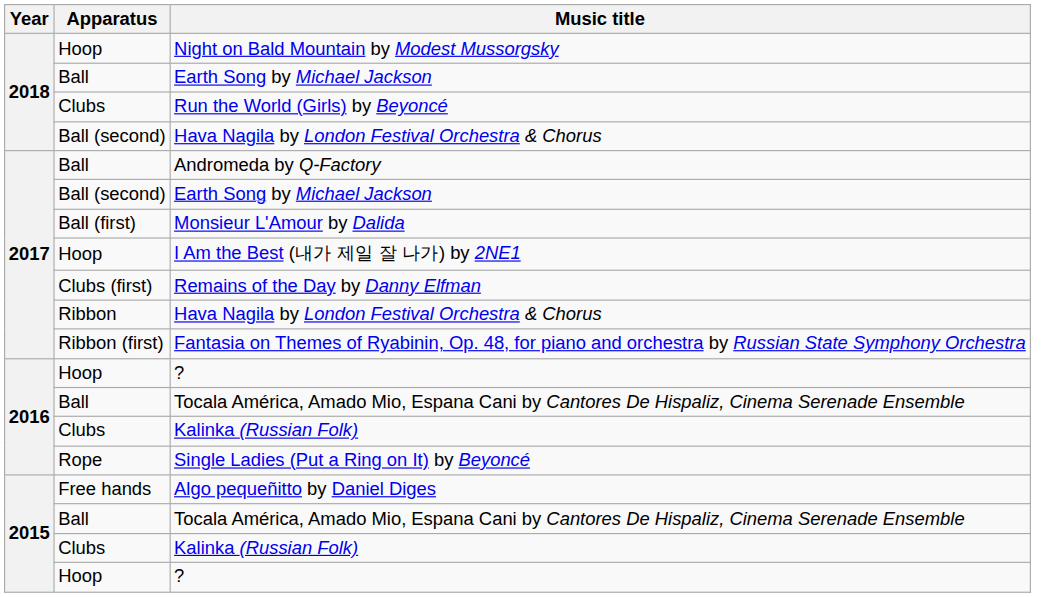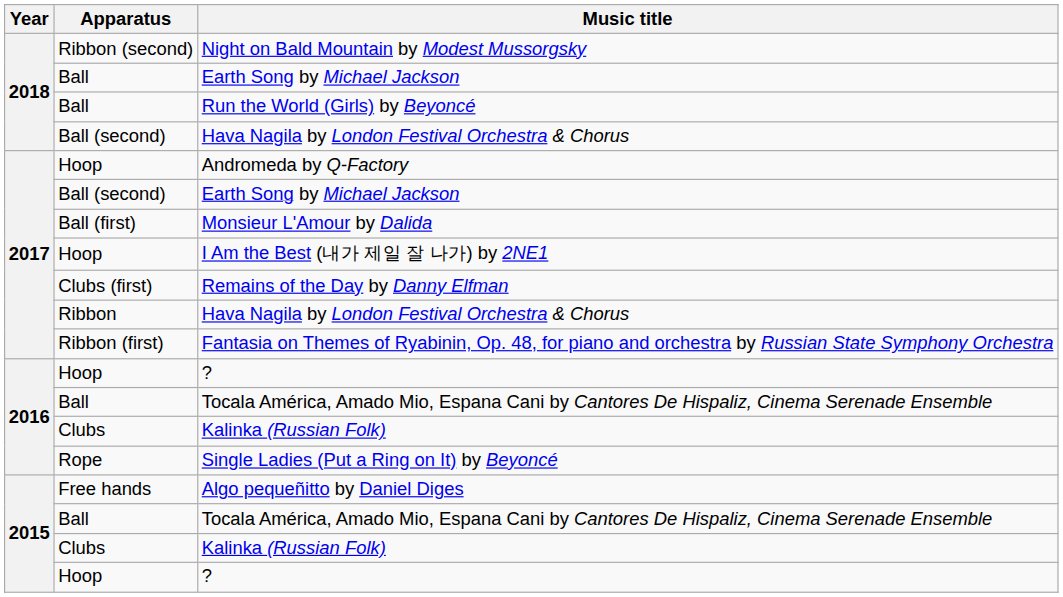Night on Bald Mountain by Modest Mussorgsky | Apparatus: Hoop -> Ribbon (second)
Run the World (Girls) by Beyoncé | Apparatus: Clubs -> Ball
Andromeda by Q-Factory | Apparatus: Ball -> Hoop
